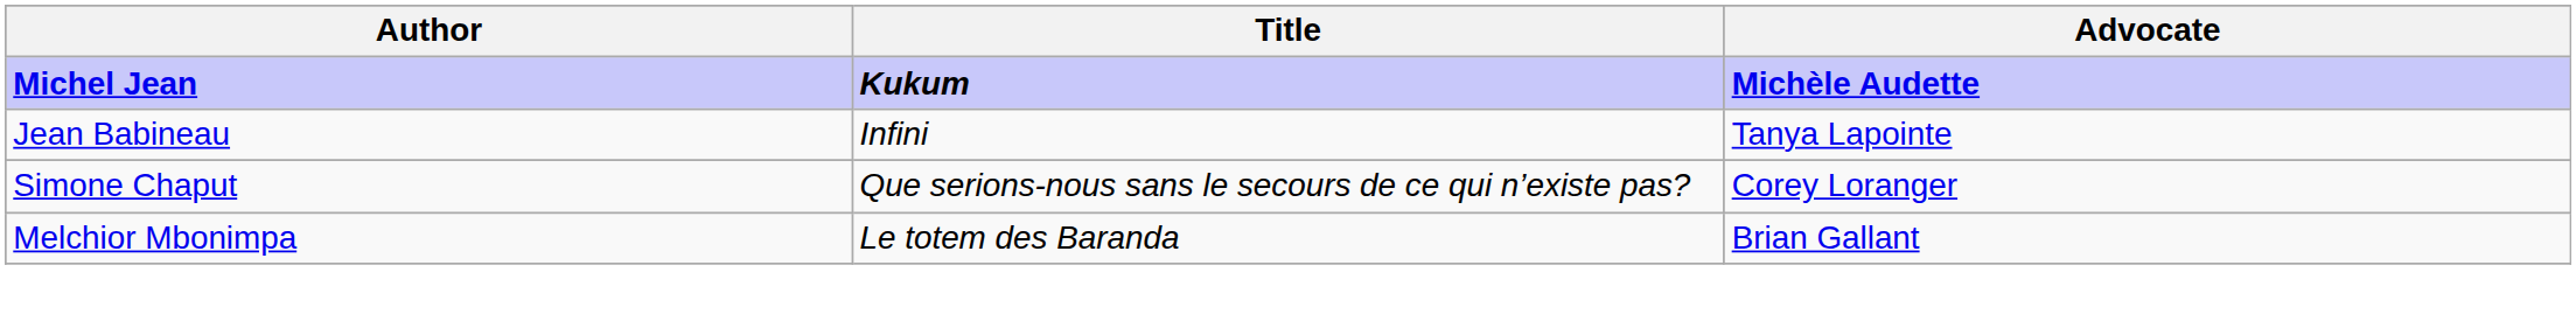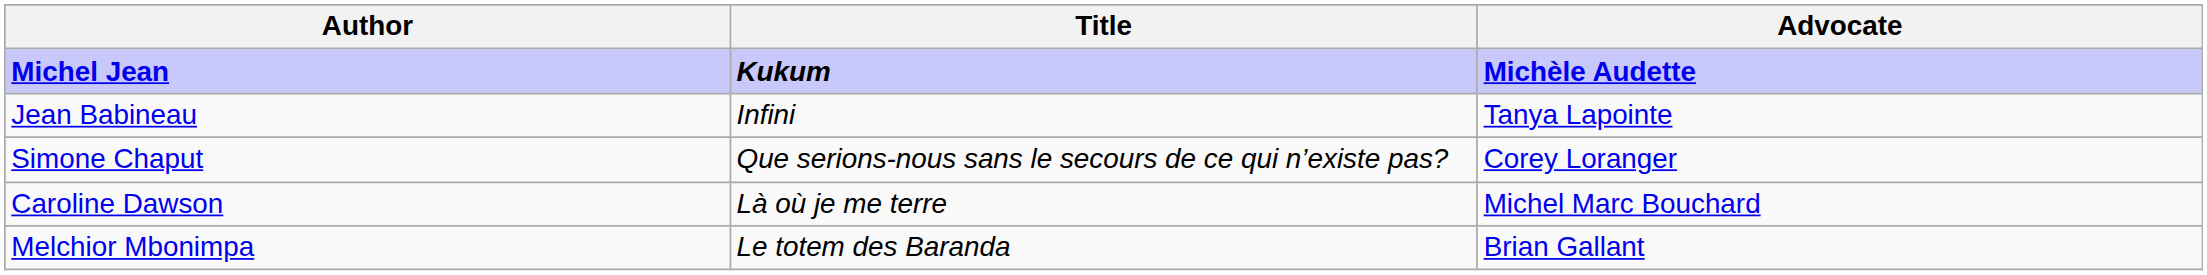+ row: Caroline Dawson | Là où je me terre | Michel Marc Bouchard
